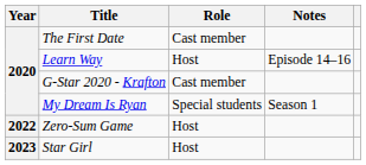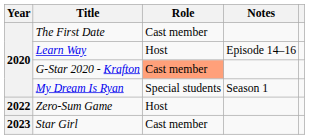G-Star 2020 - Krafton | Role: no background -> lightsalmon background
Star Girl | Role: Host -> Cast member
